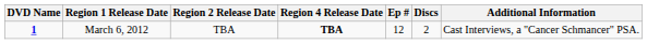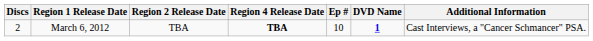columns swapped: DVD Name <-> Discs
March 6, 2012 | Ep #: 12 -> 10
